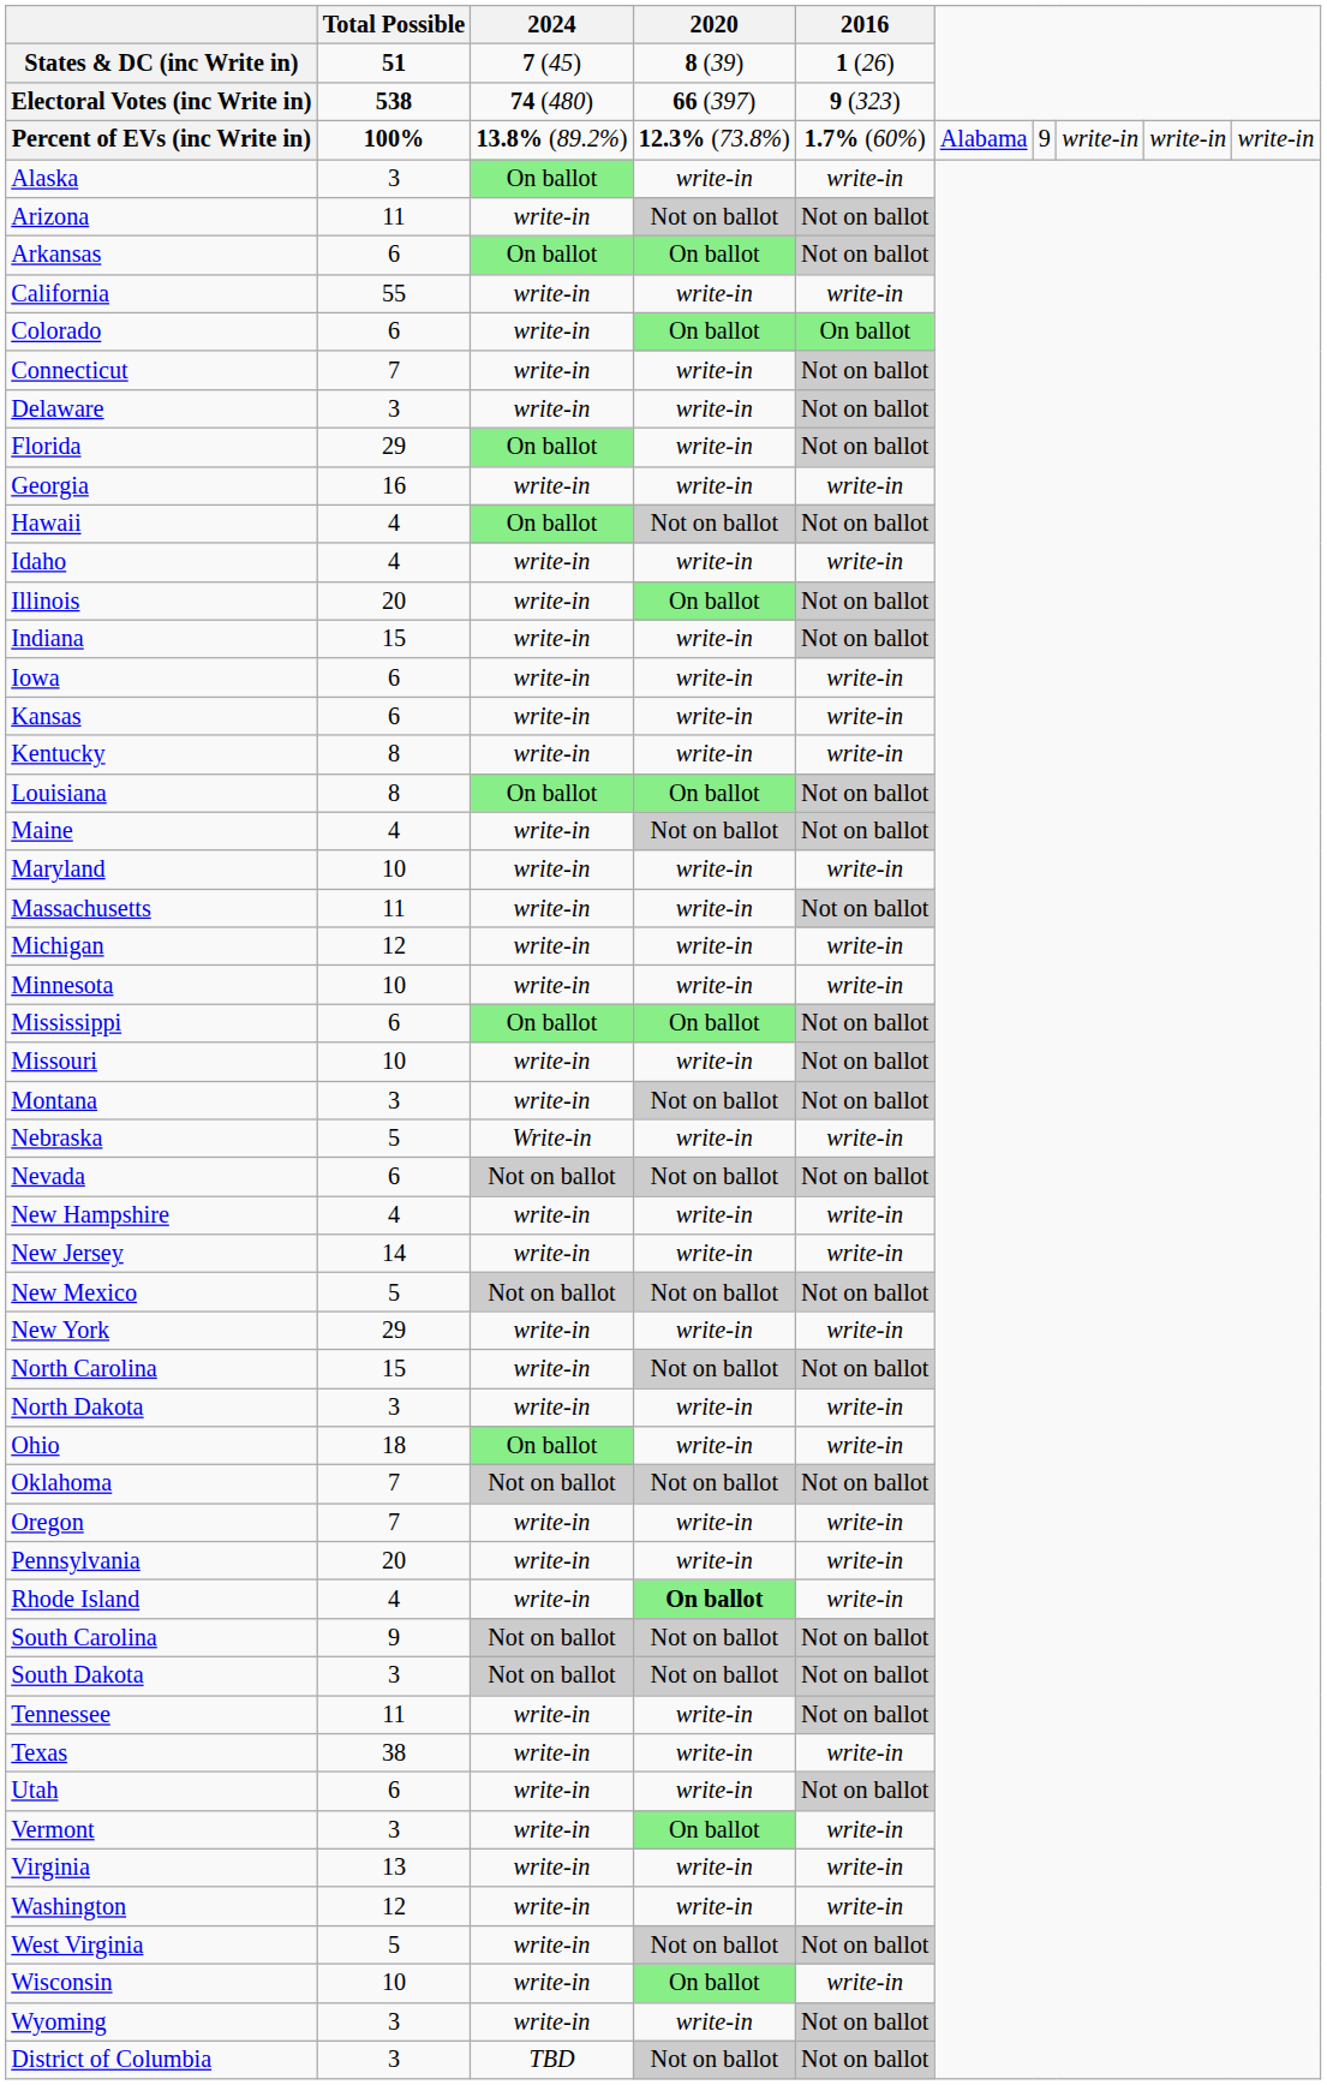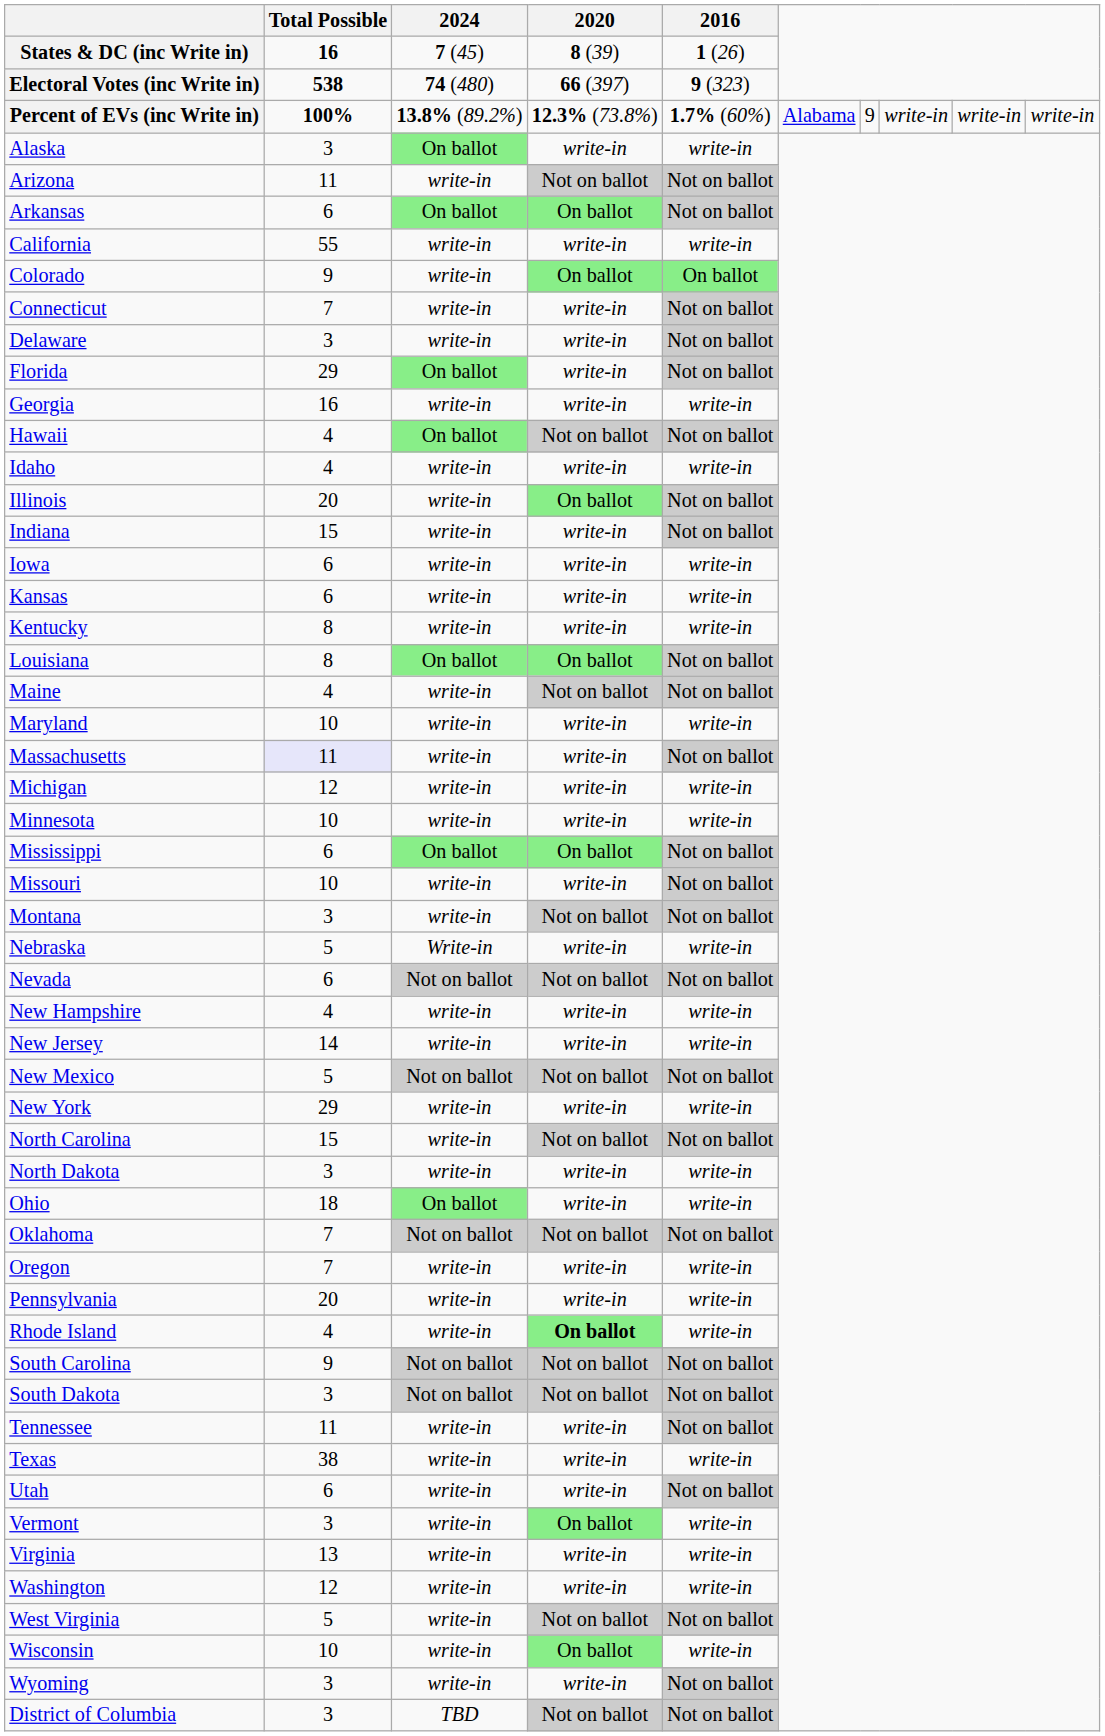States & DC (inc Write in) | Total Possible: 51 -> 16
Colorado | Total Possible: 6 -> 9
Massachusetts | Total Possible: no background -> lavender background
